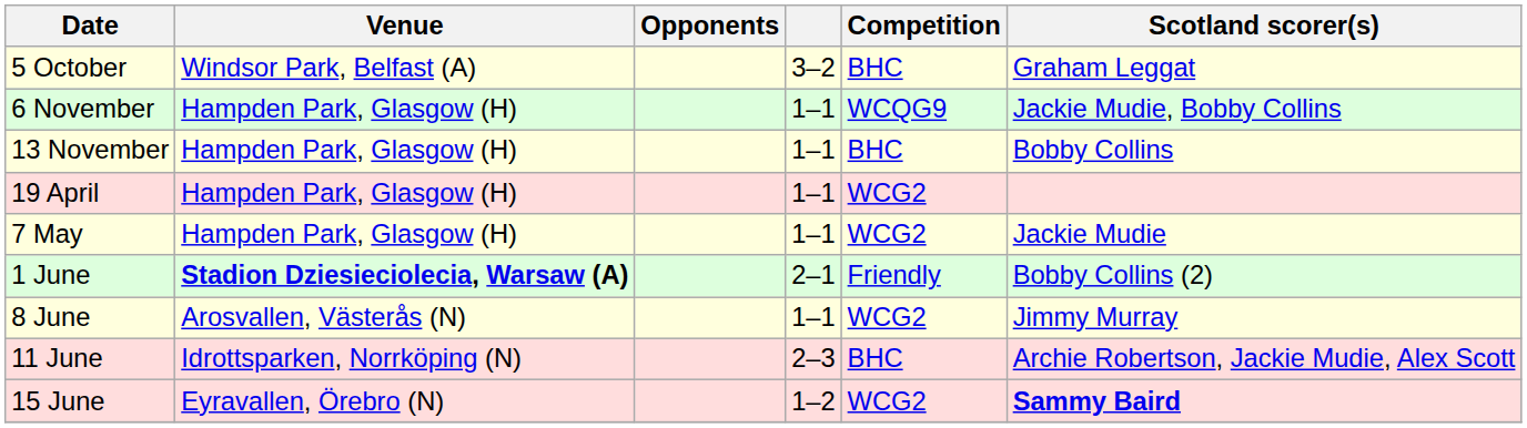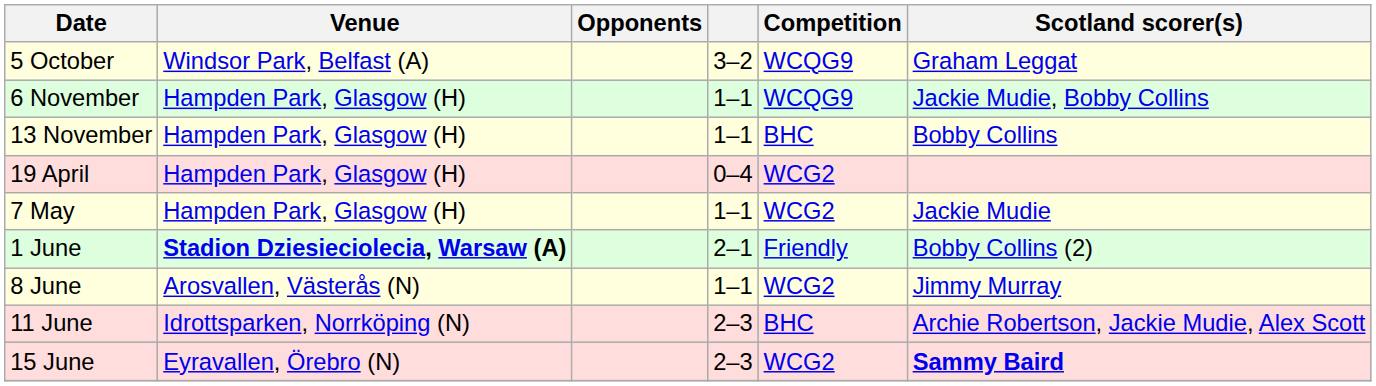5 October | Competition: BHC -> WCQG9
19 April | column 4: 1–1 -> 0–4
15 June | column 4: 1–2 -> 2–3
